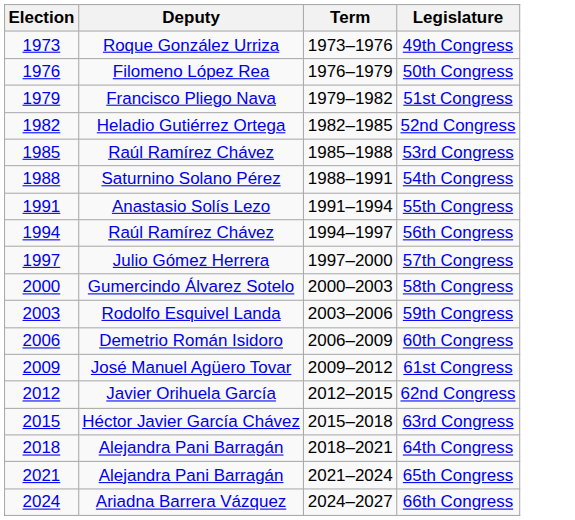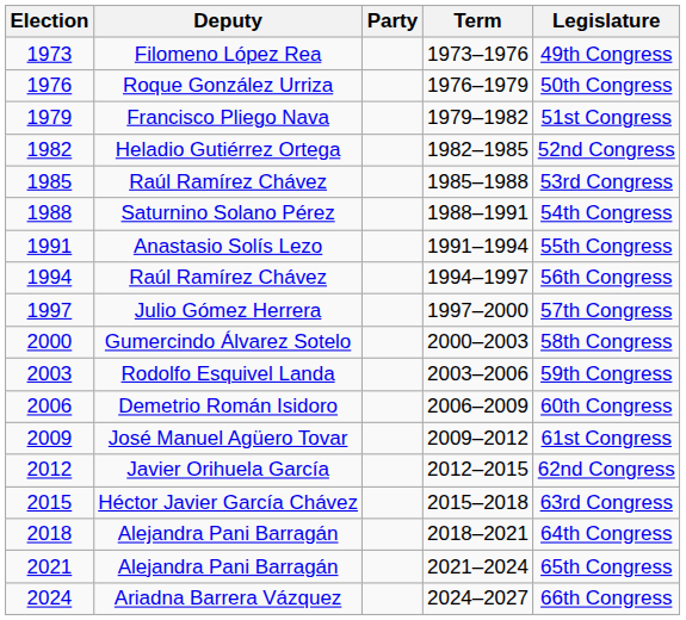+ column: Party
1973 | Deputy: Roque González Urriza -> Filomeno López Rea
1976 | Deputy: Filomeno López Rea -> Roque González Urriza
